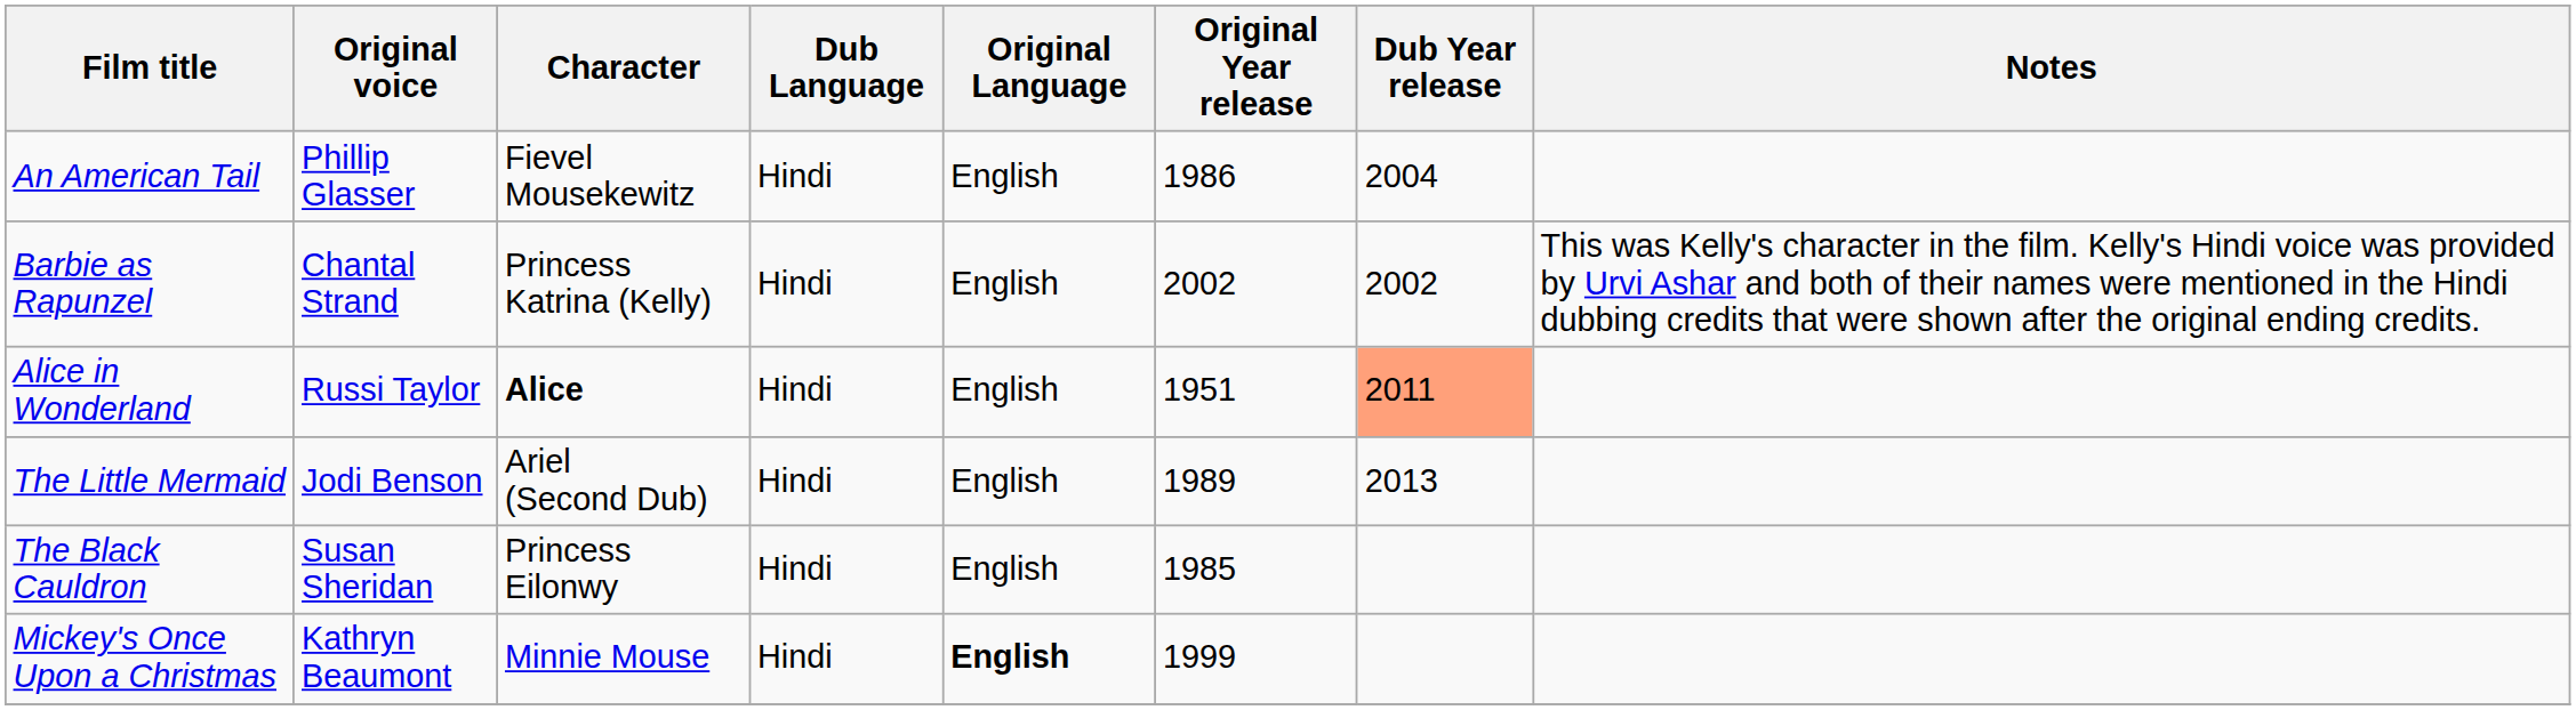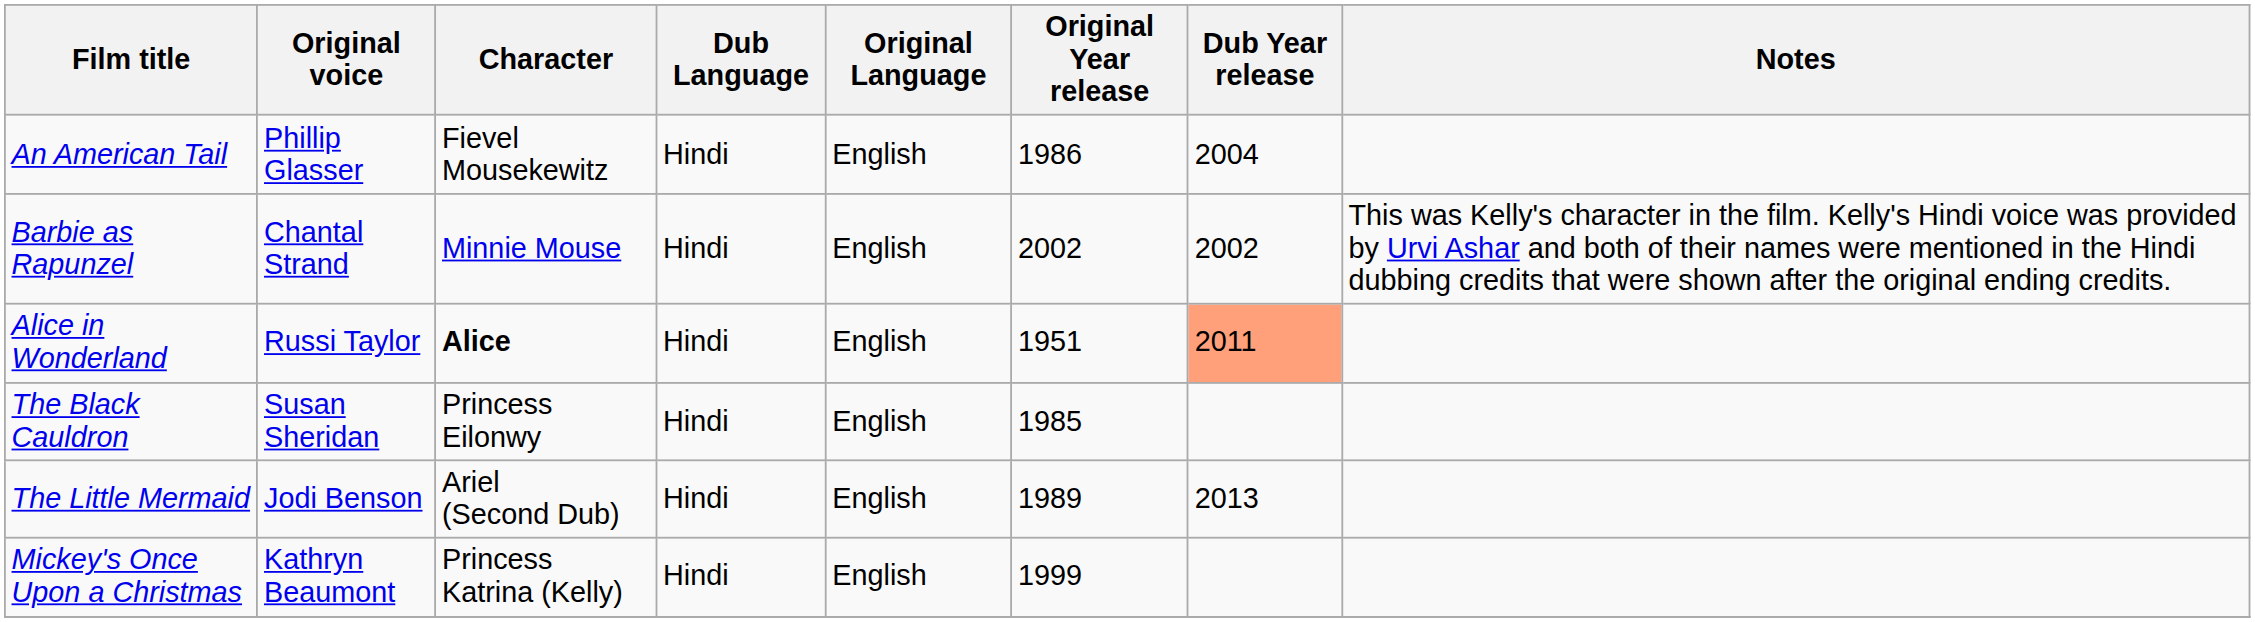Barbie as Rapunzel | Character: Princess Katrina (Kelly) -> Minnie Mouse
rows swapped: The Black Cauldron <-> The Little Mermaid
Mickey's Once Upon a Christmas | Character: Minnie Mouse -> Princess Katrina (Kelly)
Mickey's Once Upon a Christmas | Original Language: bold -> normal
